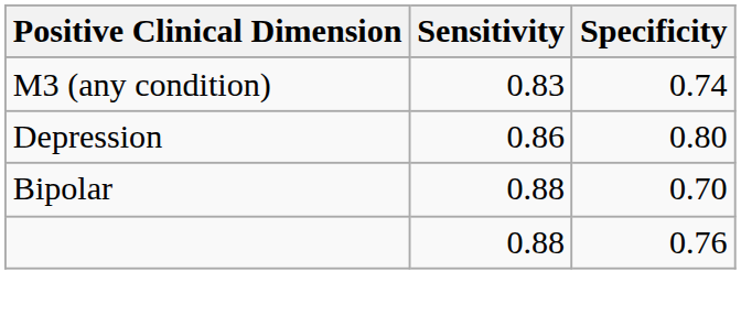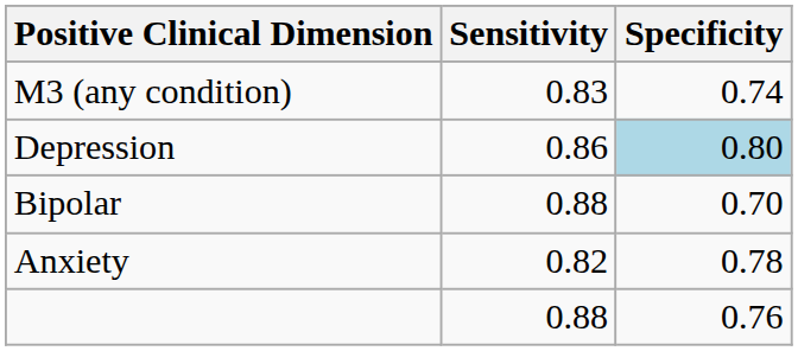Depression | Specificity: no background -> lightblue background
+ row: Anxiety | 0.82 | 0.78
